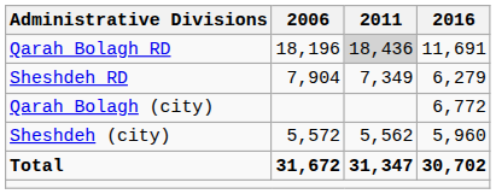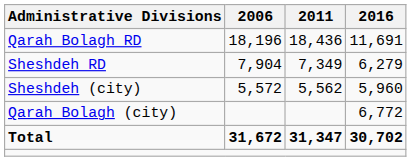Qarah Bolagh RD | 2011: lightgrey background -> no background
rows swapped: Qarah Bolagh (city) <-> Sheshdeh (city)
